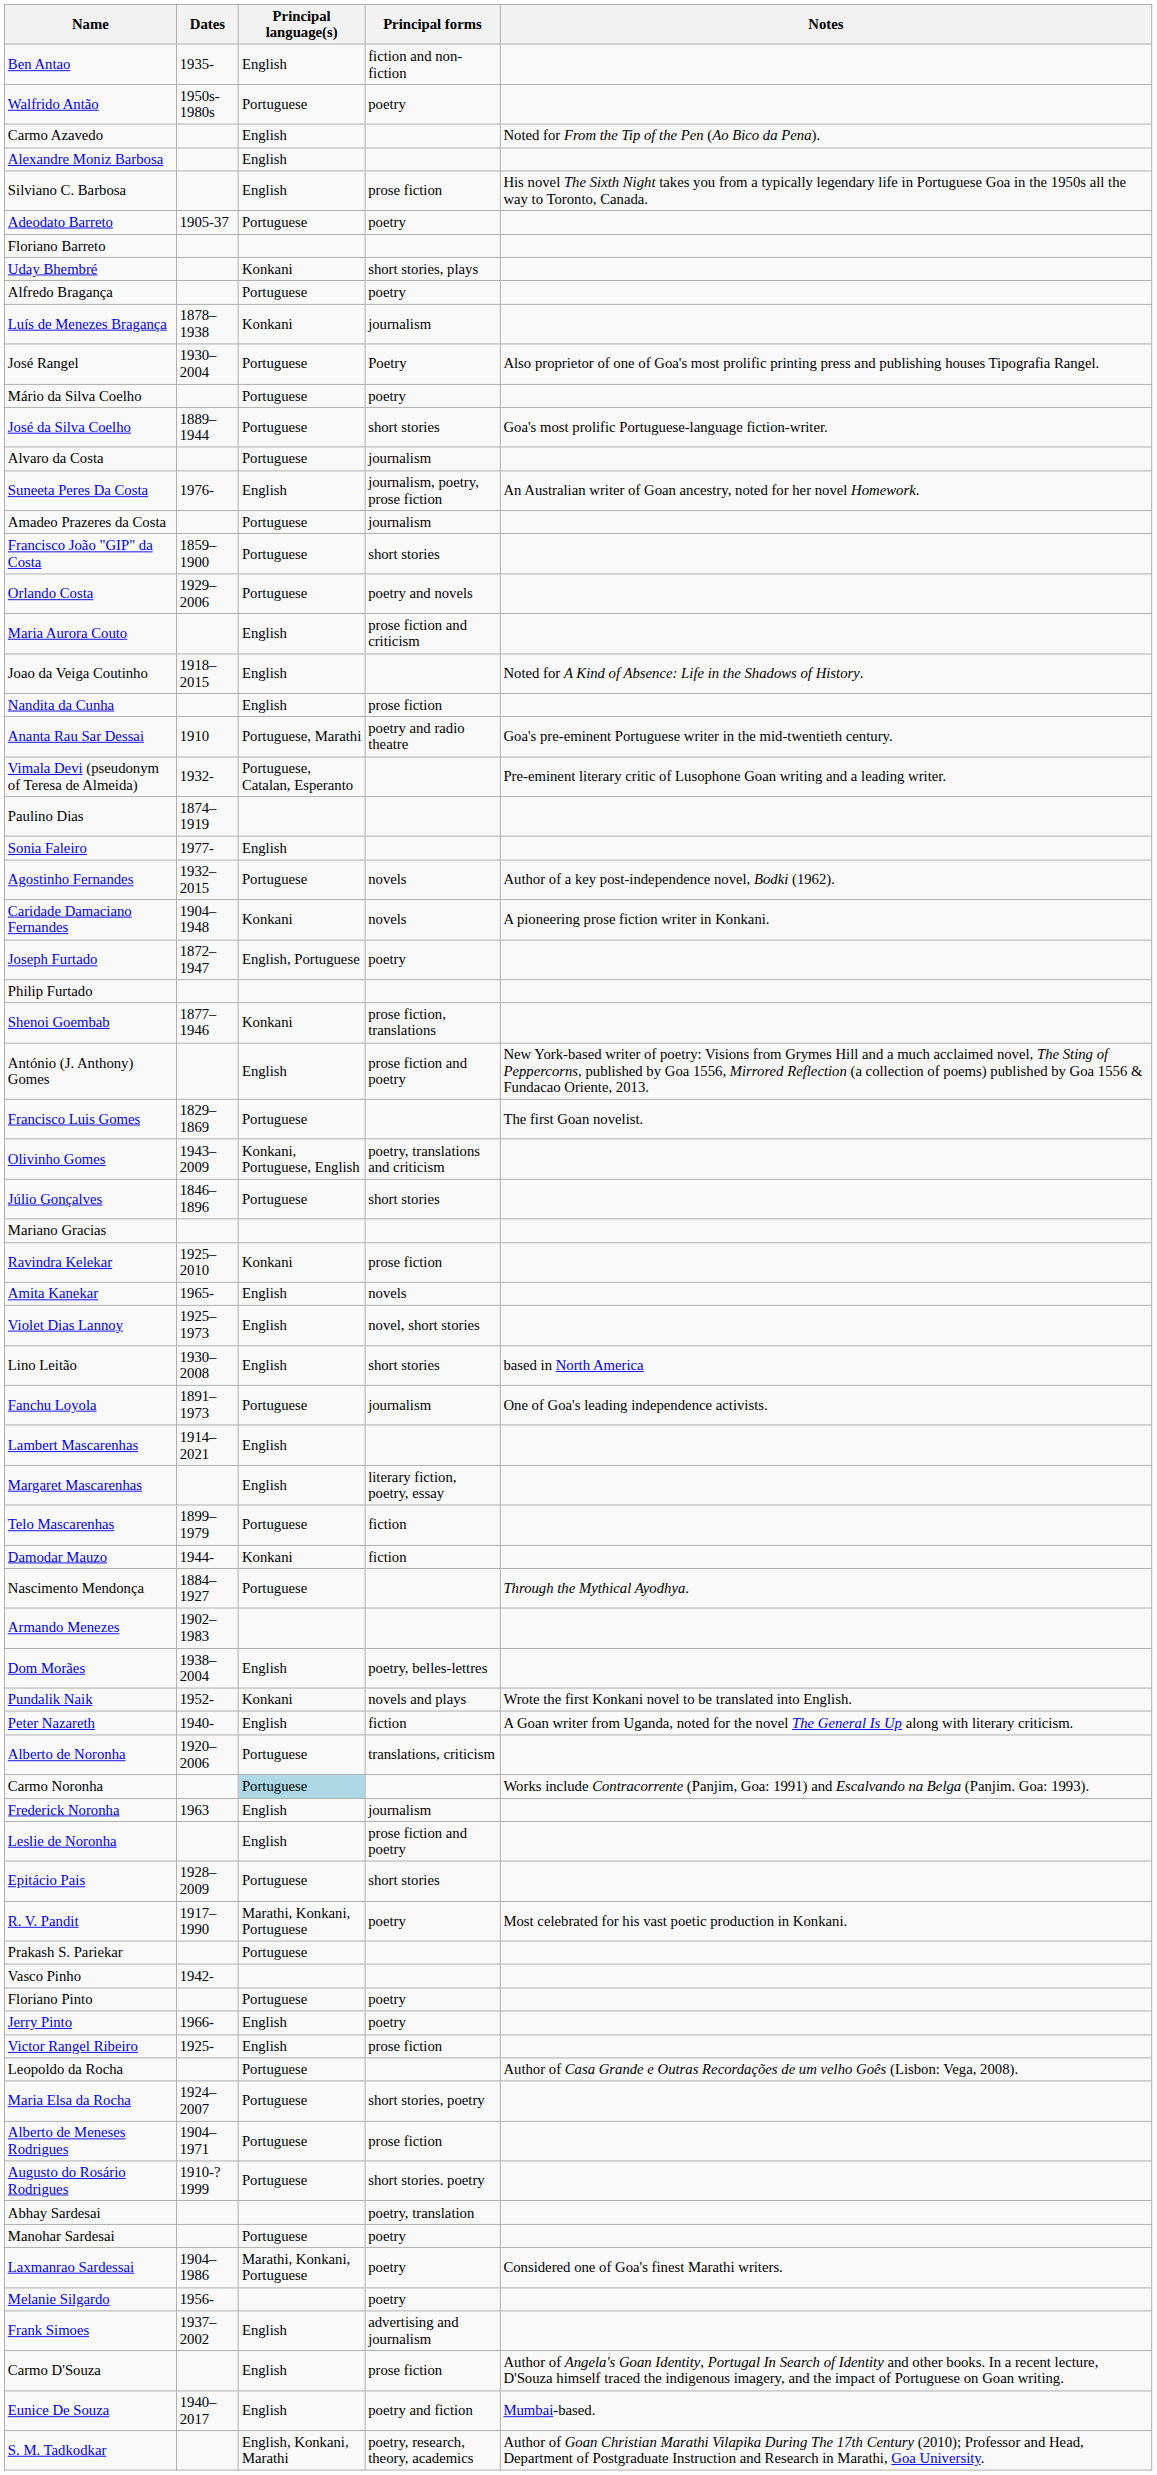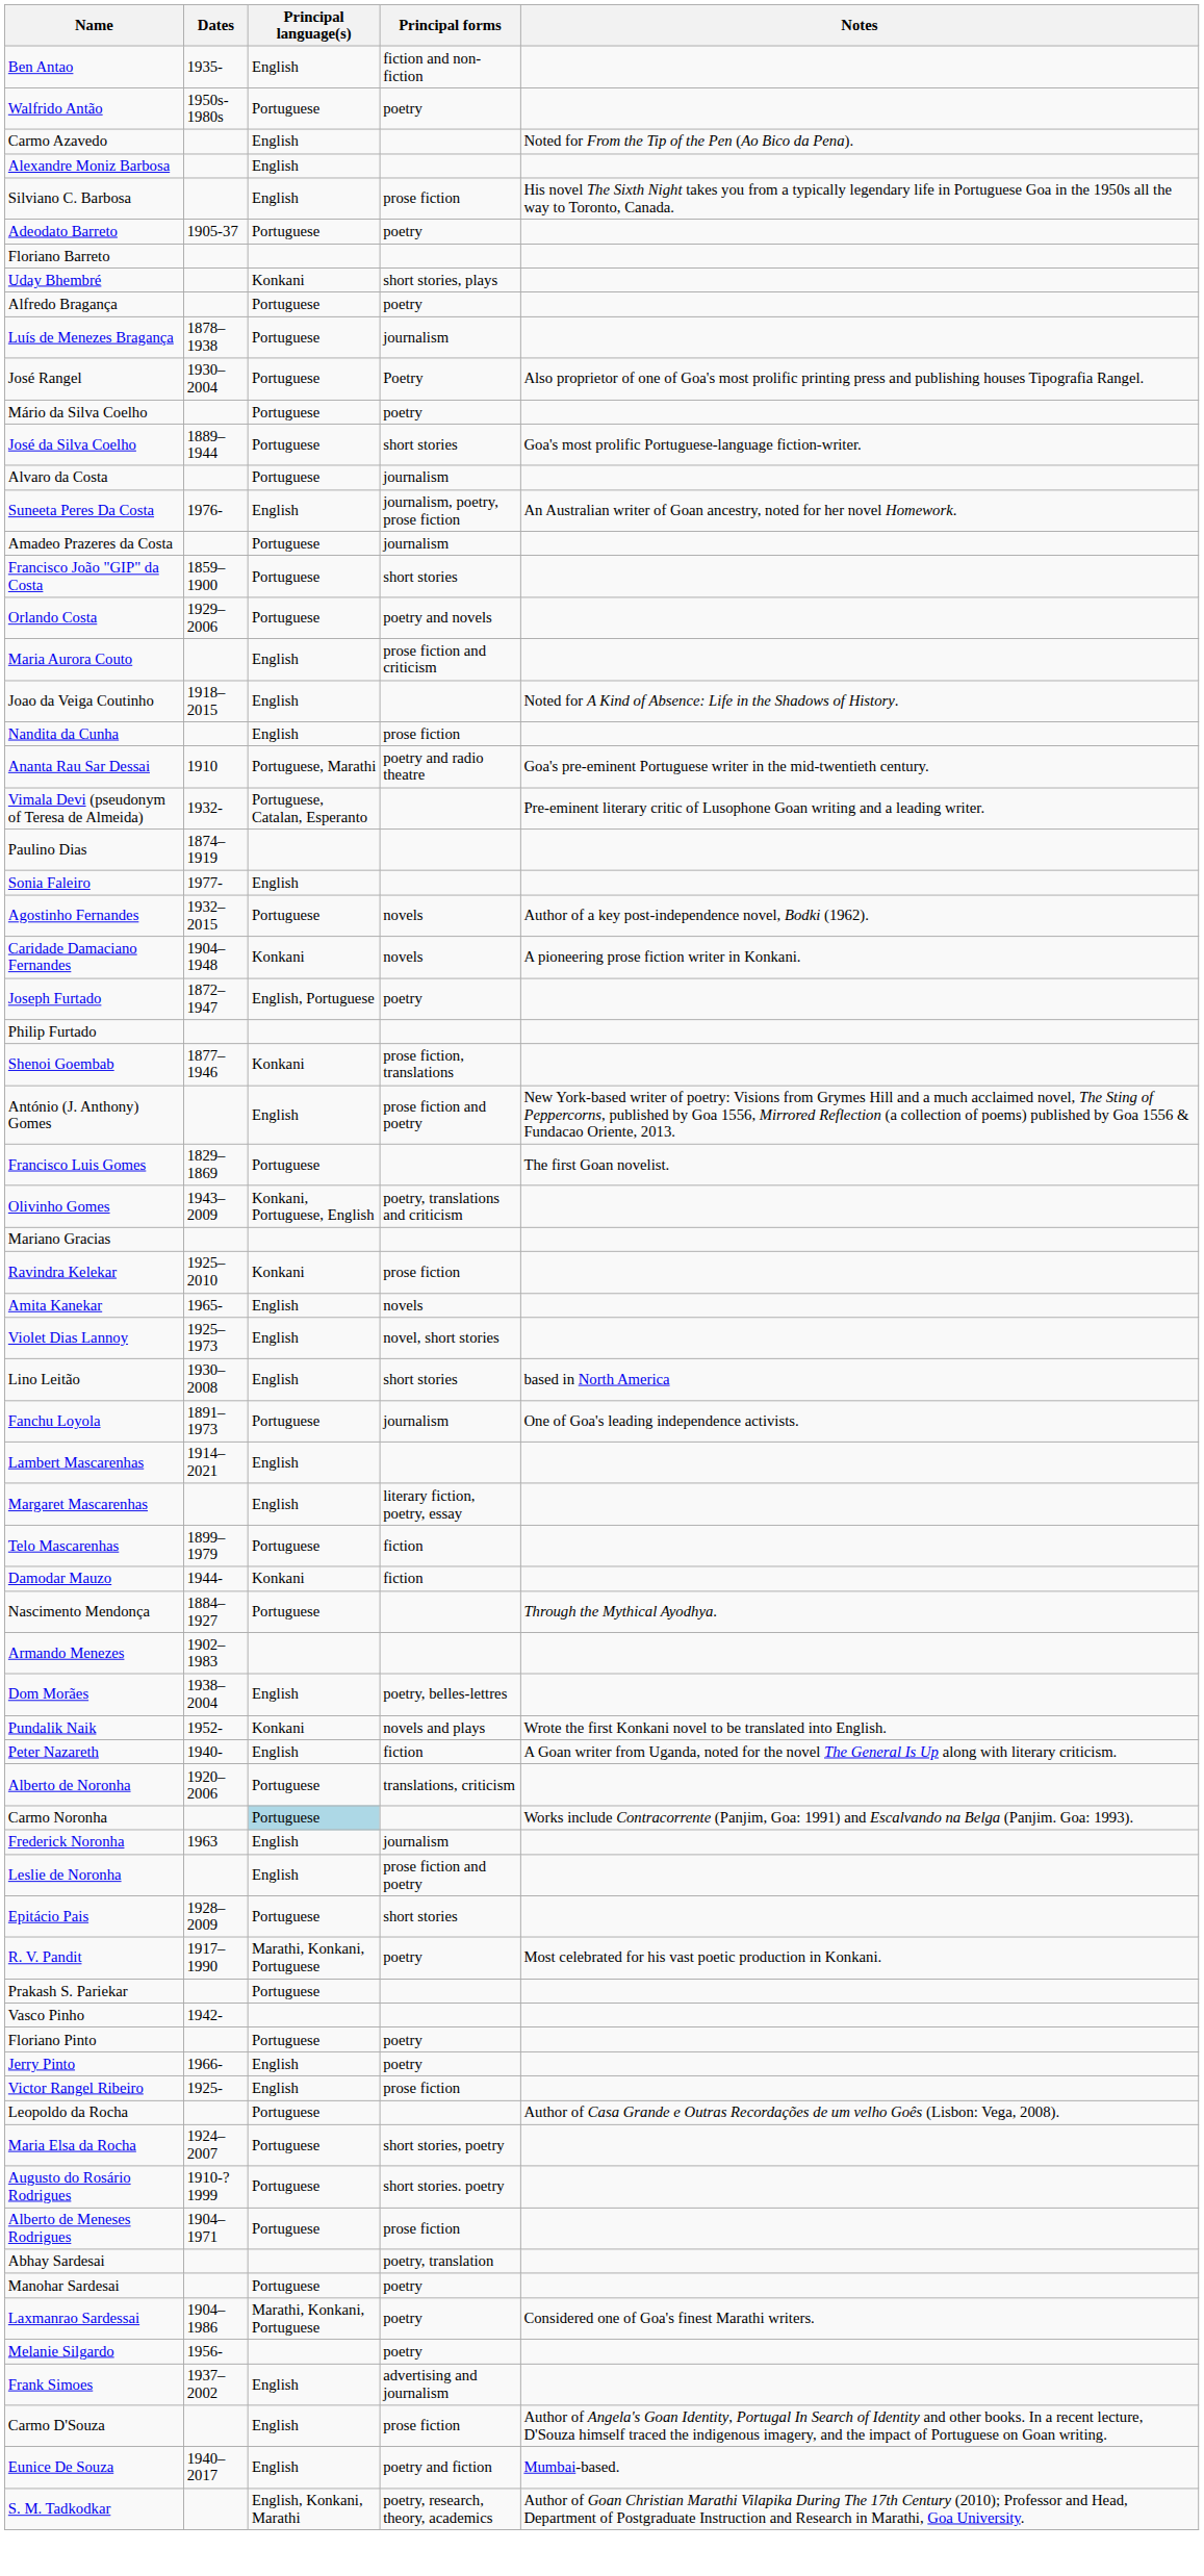Luís de Menezes Bragança | Principal language(s): Konkani -> Portuguese
- row: Júlio Gonçalves | 1846–1896 | Portuguese | short stories
rows swapped: Alberto de Meneses Rodrigues <-> Augusto do Rosário Rodrigues
